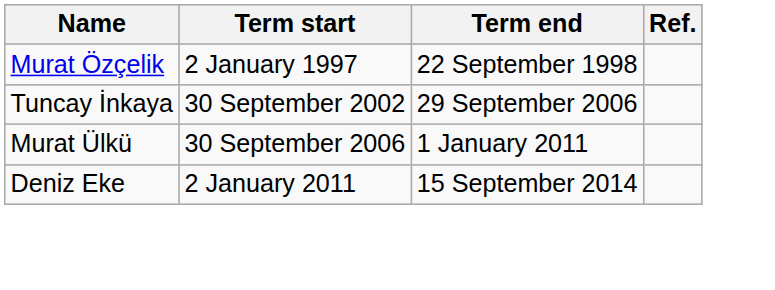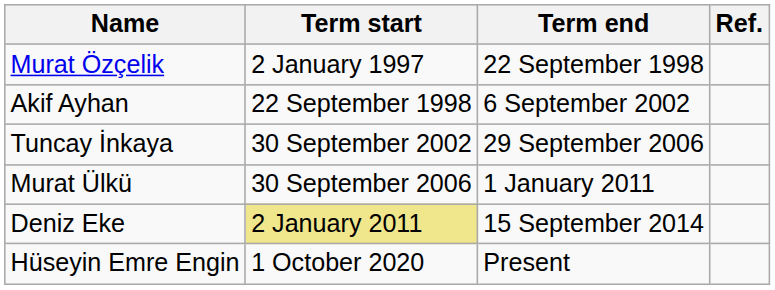+ row: Akif Ayhan | 22 September 1998 | 6 September 2002
Deniz Eke | Term start: no background -> khaki background
+ row: Hüseyin Emre Engin | 1 October 2020 | Present
